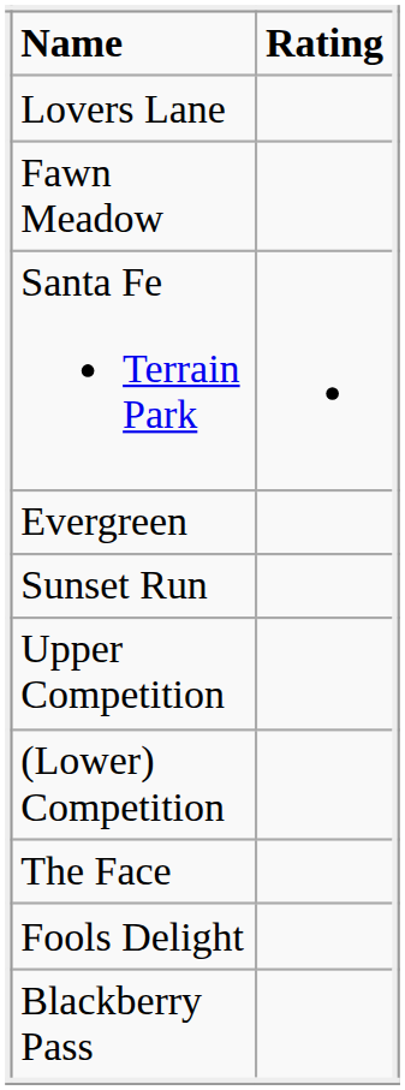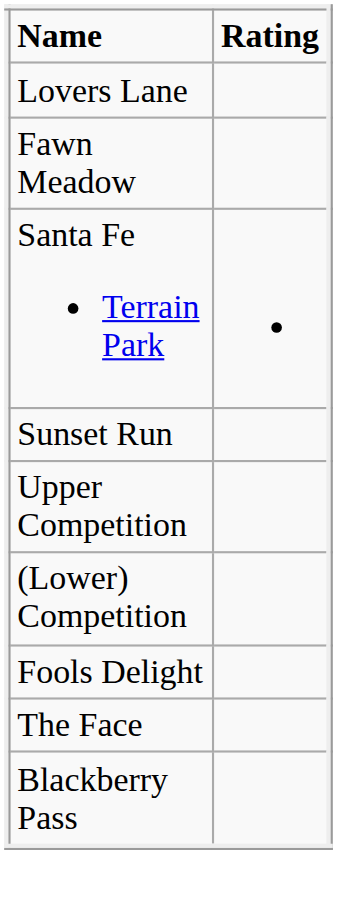- row: Evergreen
rows swapped: Fools Delight <-> The Face
